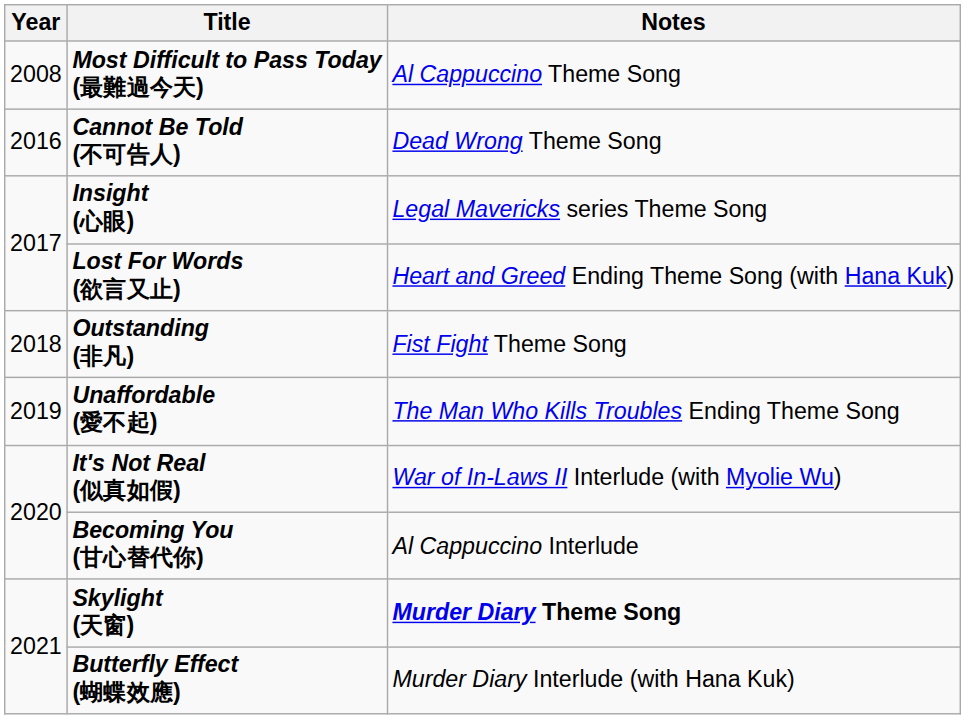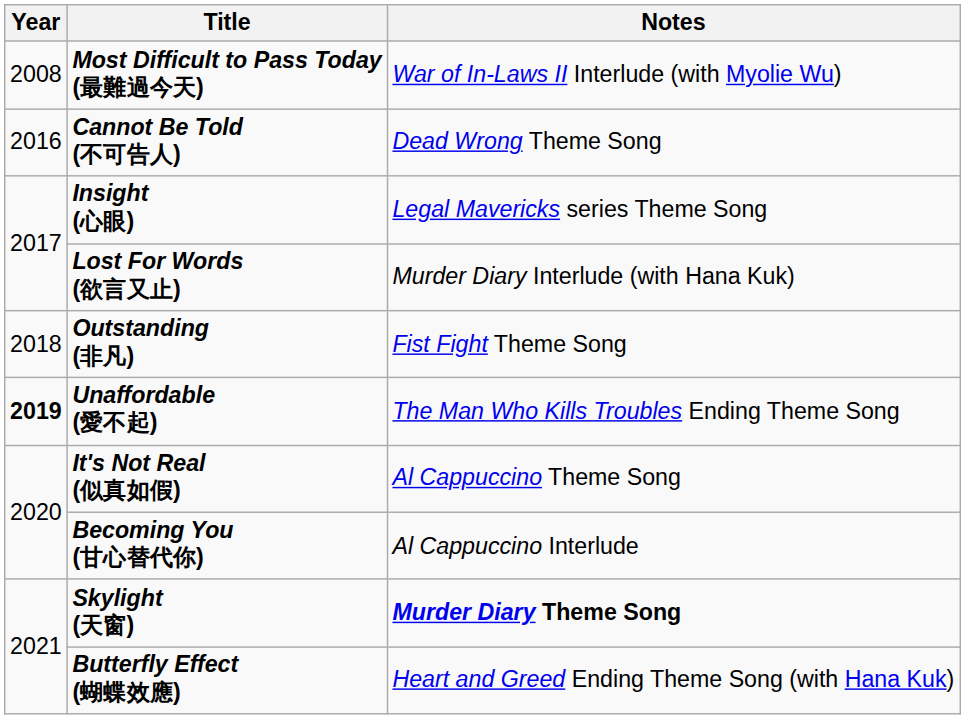Most Difficult to Pass Today (最難過今天) | Notes: Al Cappuccino Theme Song -> War of In-Laws II Interlude (with Myolie Wu)
Lost For Words (欲言又止) | Notes: Heart and Greed Ending Theme Song (with Hana Kuk) -> Murder Diary Interlude (with Hana Kuk)
Unaffordable (愛不起) | Year: normal -> bold
It's Not Real (似真如假) | Notes: War of In-Laws II Interlude (with Myolie Wu) -> Al Cappuccino Theme Song
Butterfly Effect (蝴蝶效應) | Notes: Murder Diary Interlude (with Hana Kuk) -> Heart and Greed Ending Theme Song (with Hana Kuk)
